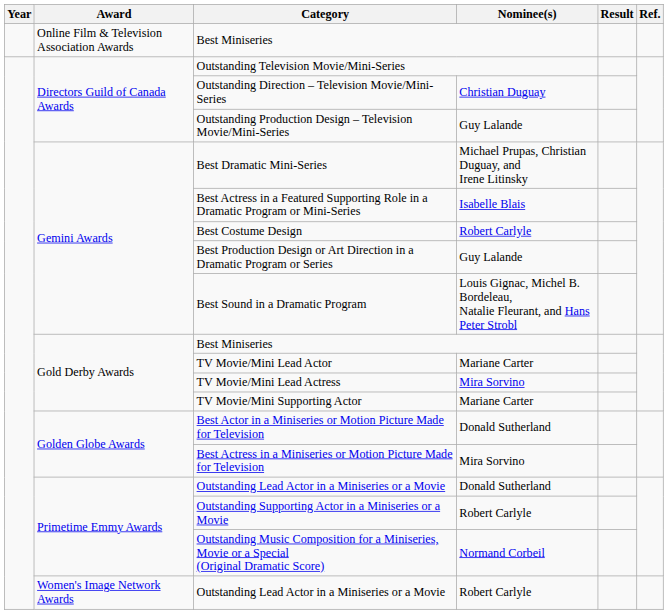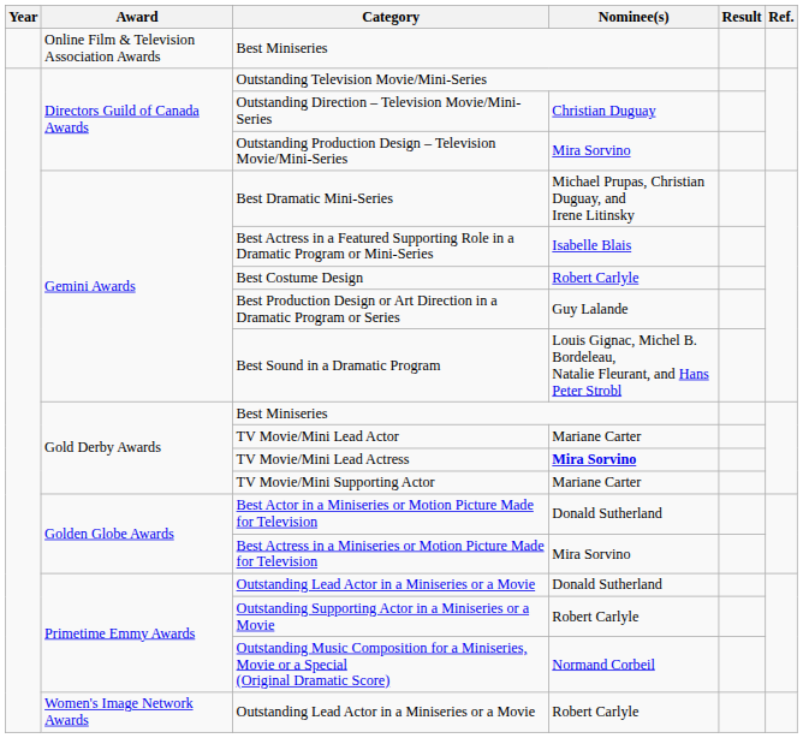Outstanding Production Design – Television Movie/Mini-Series | Nominee(s): Guy Lalande -> Mira Sorvino
TV Movie/Mini Lead Actress | Nominee(s): normal -> bold
